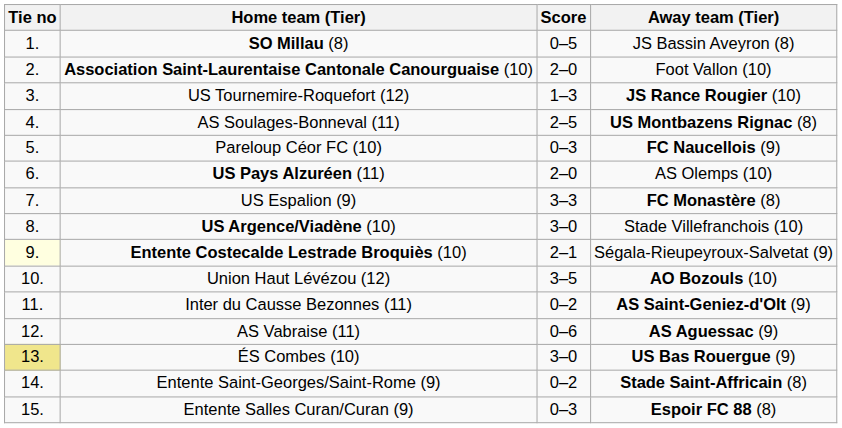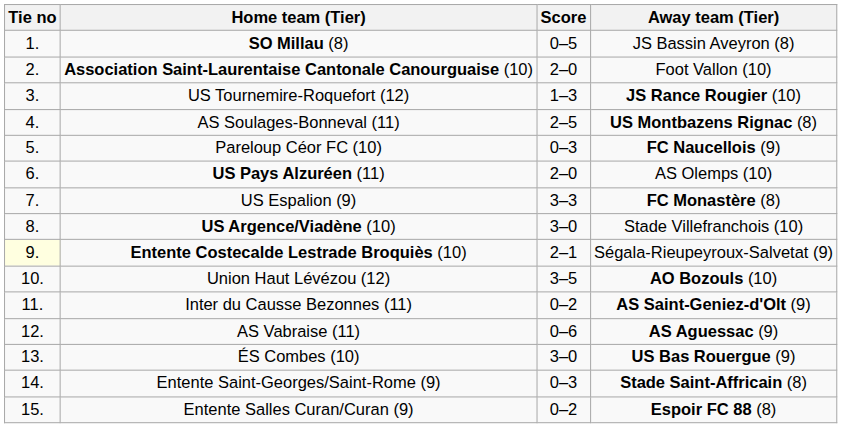ÉS Combes (10) | Tie no: khaki background -> no background
Entente Saint-Georges/Saint-Rome (9) | Score: 0–2 -> 0–3
Entente Salles Curan/Curan (9) | Score: 0–3 -> 0–2
